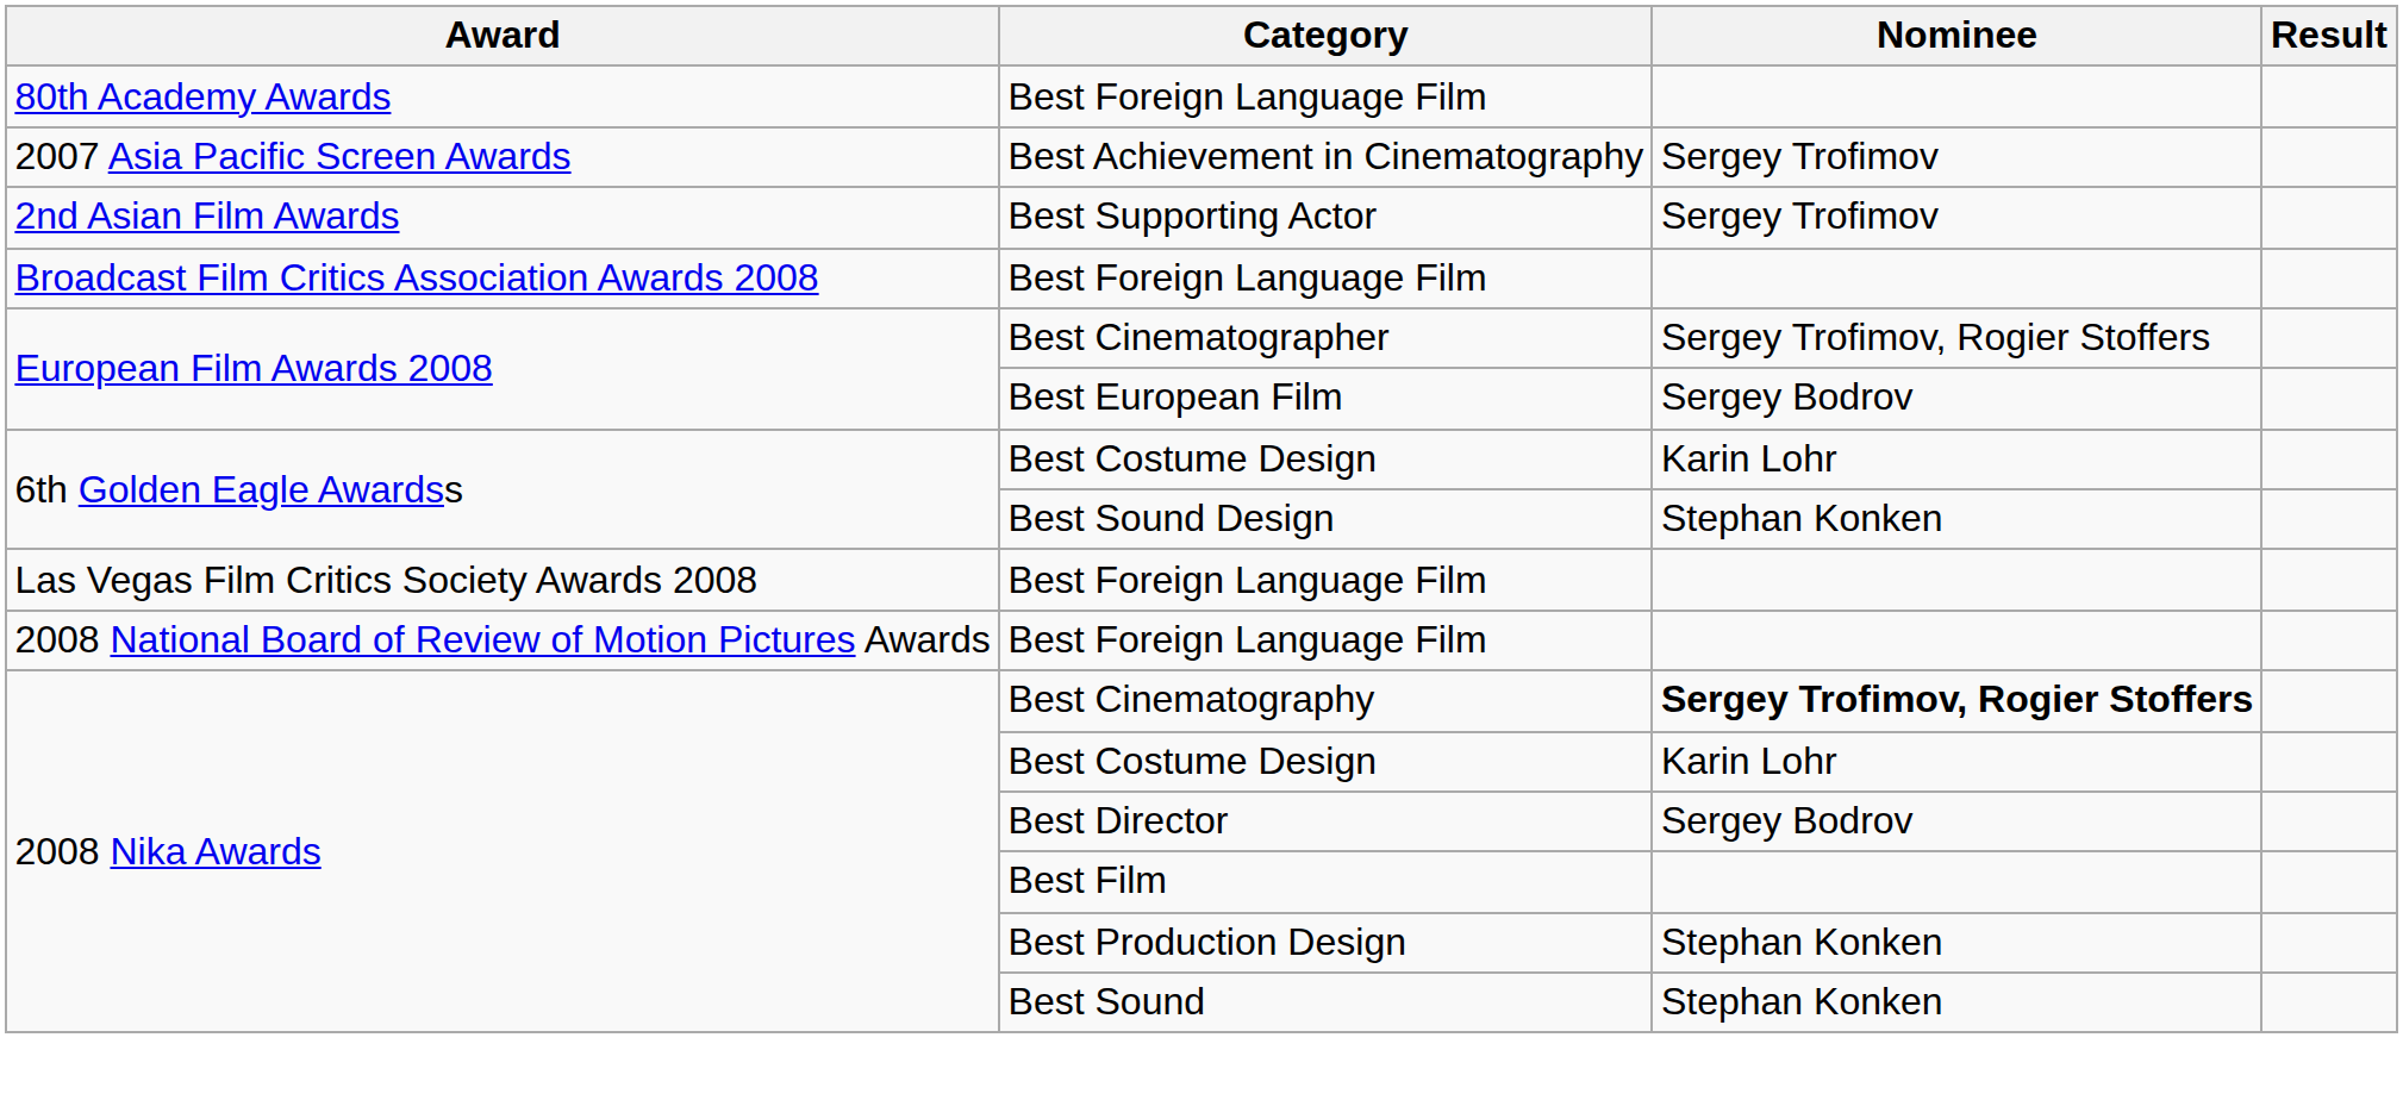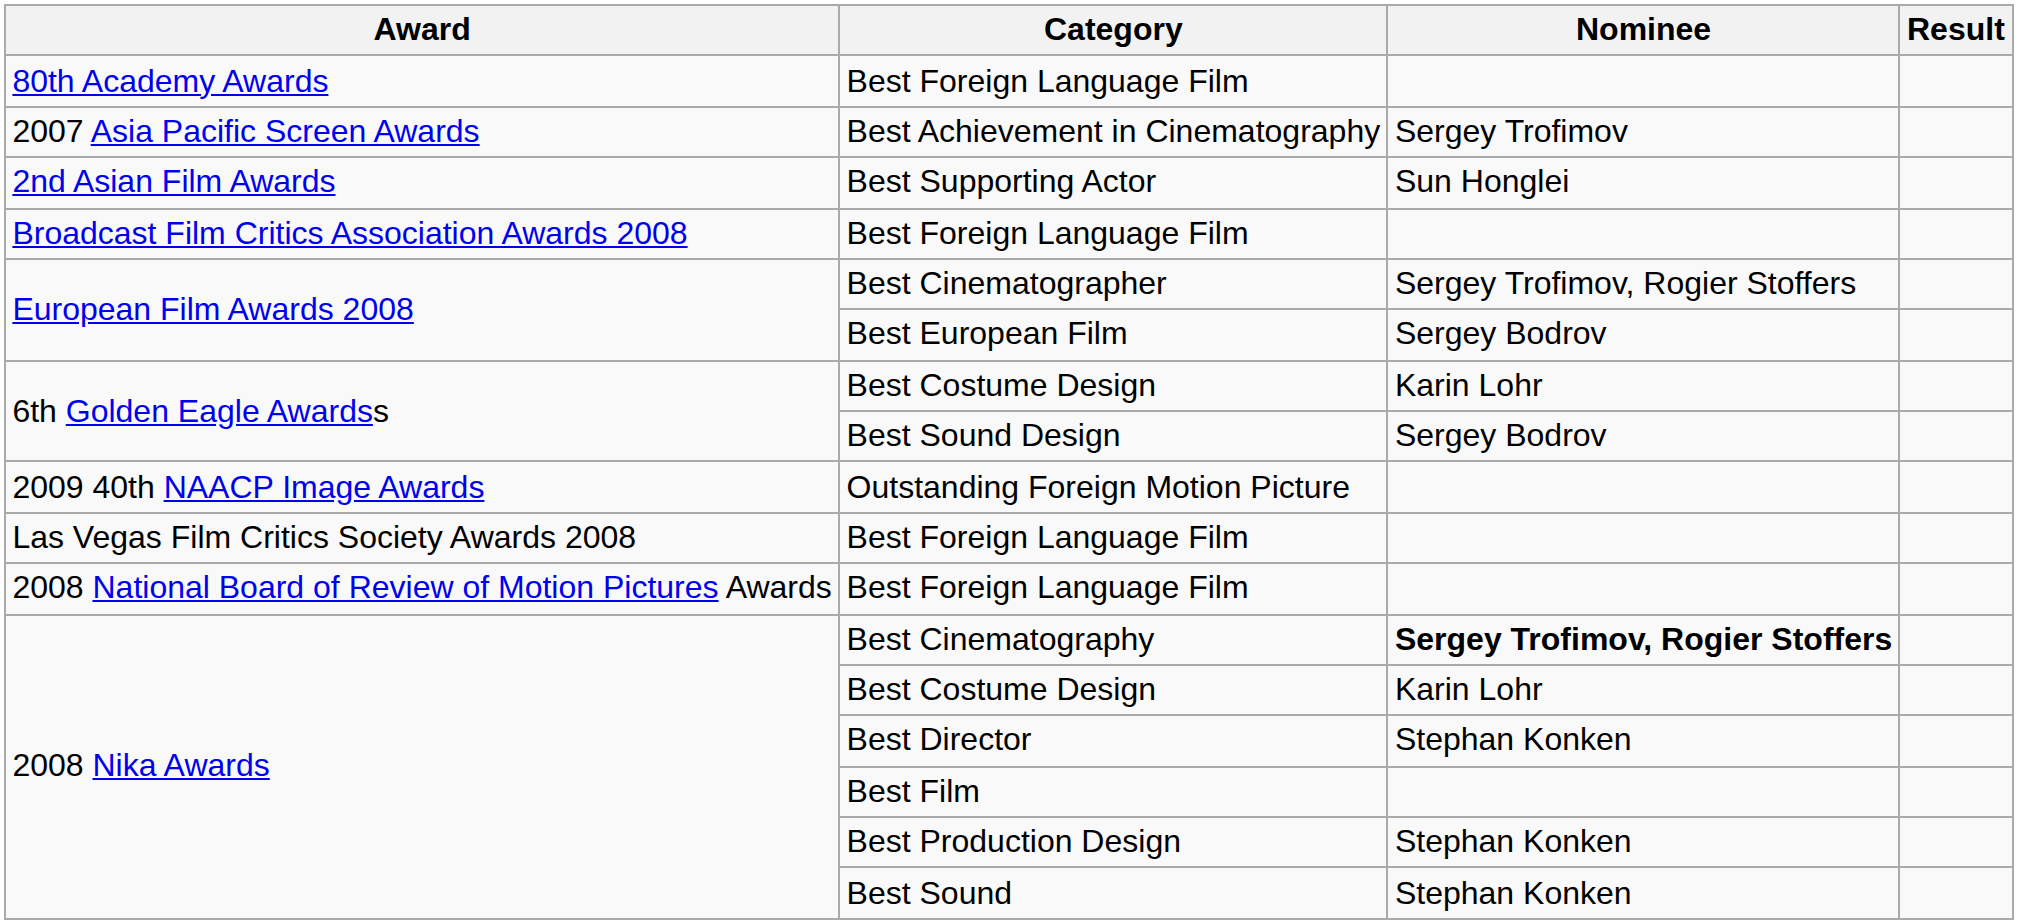Best Supporting Actor | Nominee: Sergey Trofimov -> Sun Honglei
Best Sound Design | Nominee: Stephan Konken -> Sergey Bodrov
+ row: 2009 40th NAACP Image Awards | Outstanding Foreign Motion Picture
Best Director | Nominee: Sergey Bodrov -> Stephan Konken
